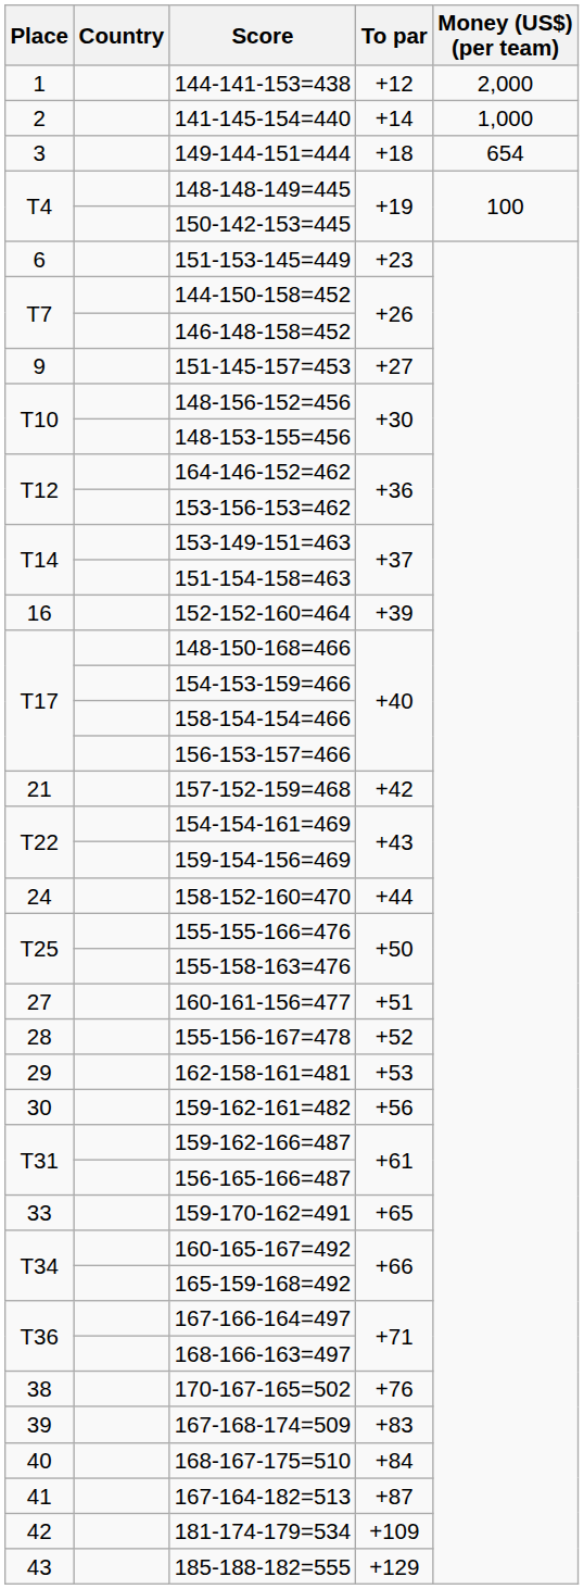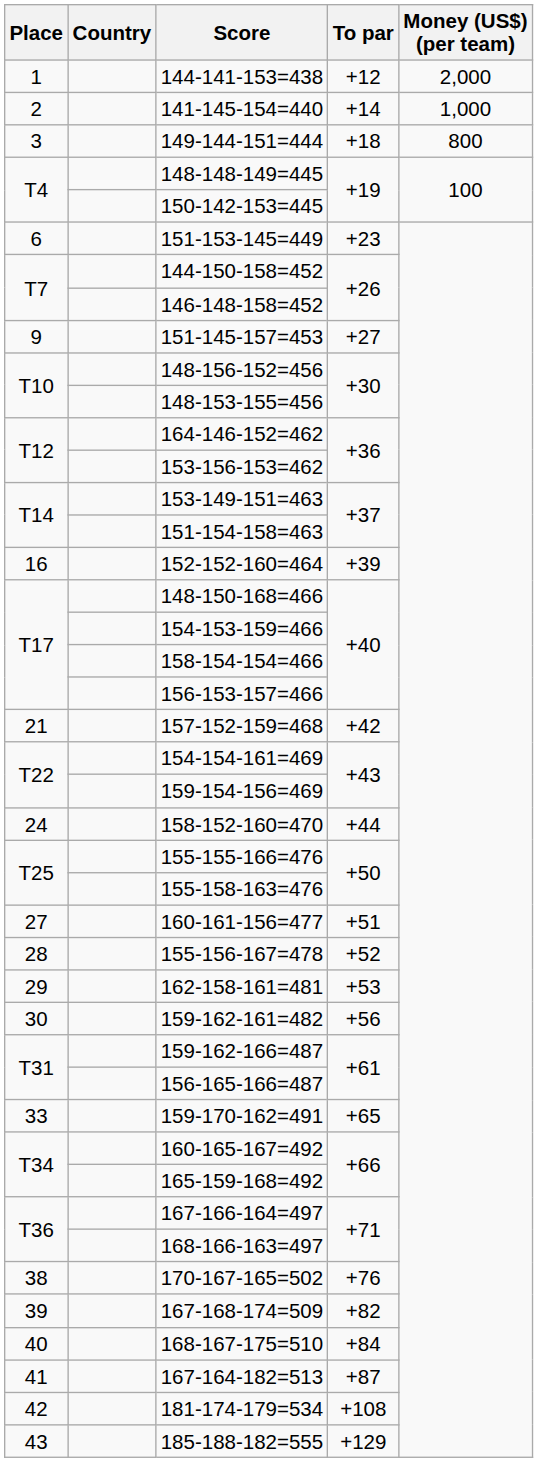149-144-151=444 | Money (US$) (per team): 654 -> 800
167-168-174=509 | To par: +83 -> +82
181-174-179=534 | To par: +109 -> +108
